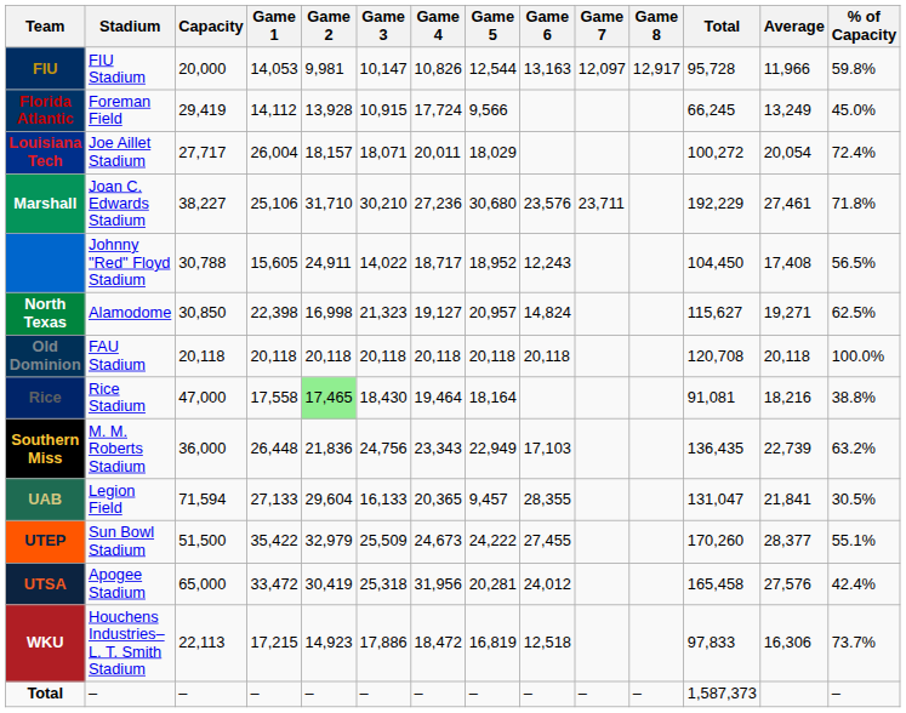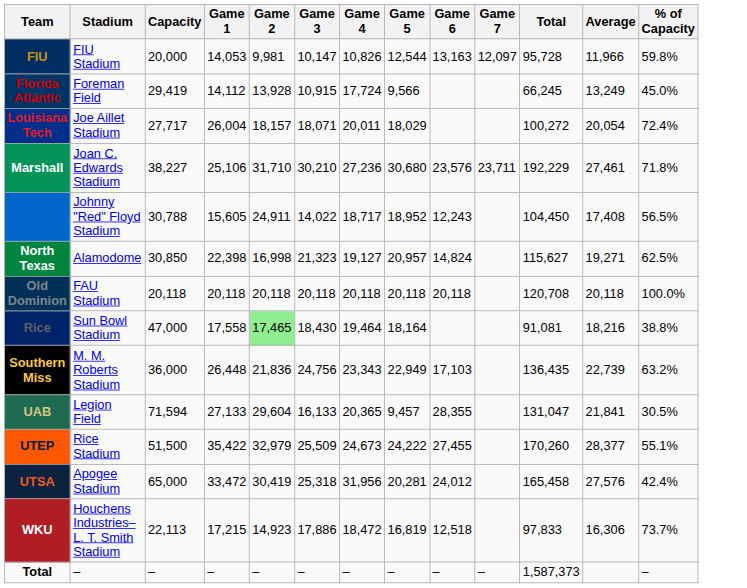- column: Game 8 | 12,917 | –
Rice | Stadium: Rice Stadium -> Sun Bowl Stadium
UTEP | Stadium: Sun Bowl Stadium -> Rice Stadium
